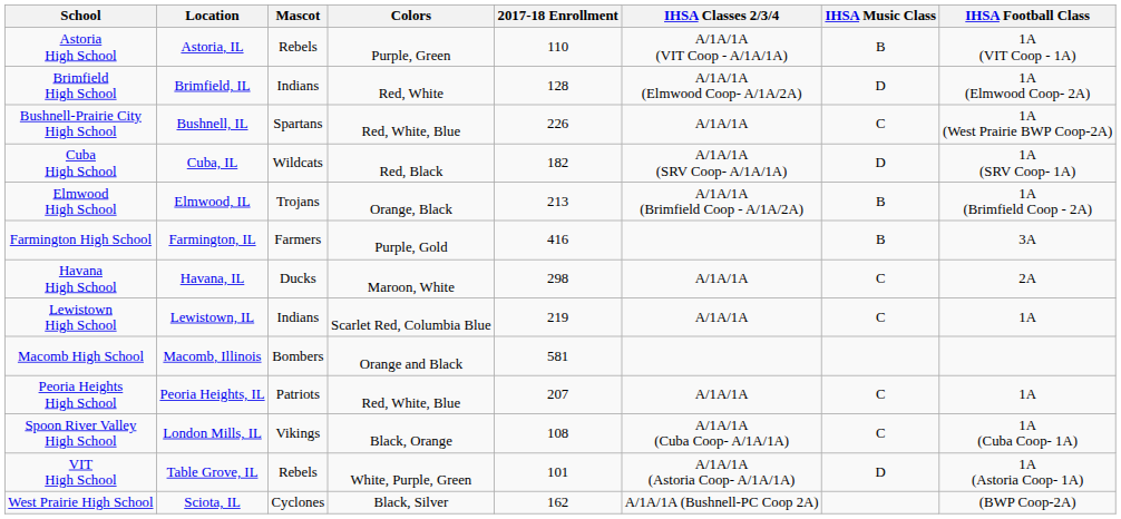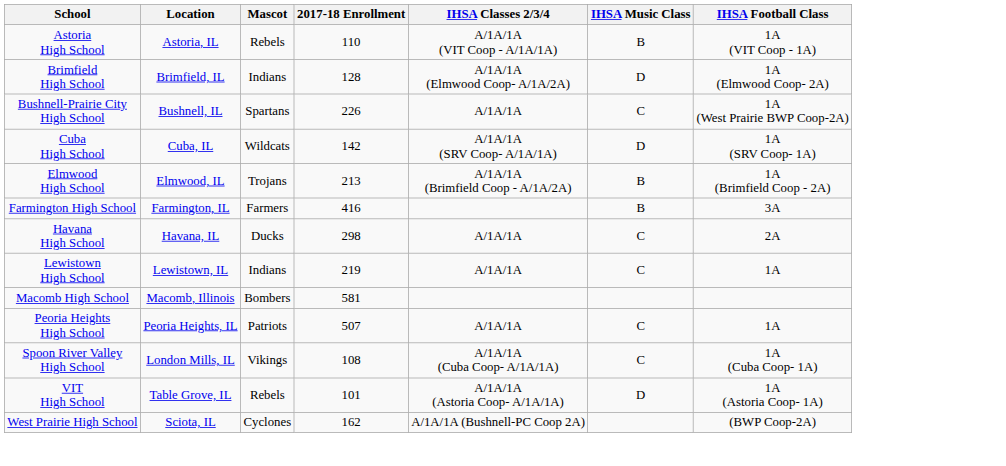- column: Colors | Purple, Green | Red, White | Red, White, Blue | Red, Black | Orange, Black | Purple, Gold | Maroon, White | Scarlet Red, Columbia Blue | Orange and Black | Red, White, Blue | Black, Orange | White, Purple, Green | Black, Silver
Cuba High School | 2017-18 Enrollment: 182 -> 142
Peoria Heights High School | 2017-18 Enrollment: 207 -> 507
